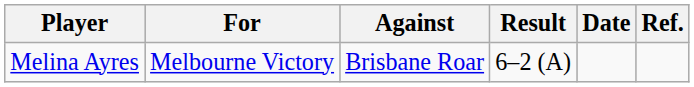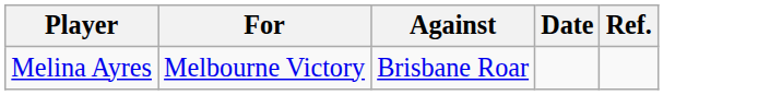- column: Result | 6–2 (A)
